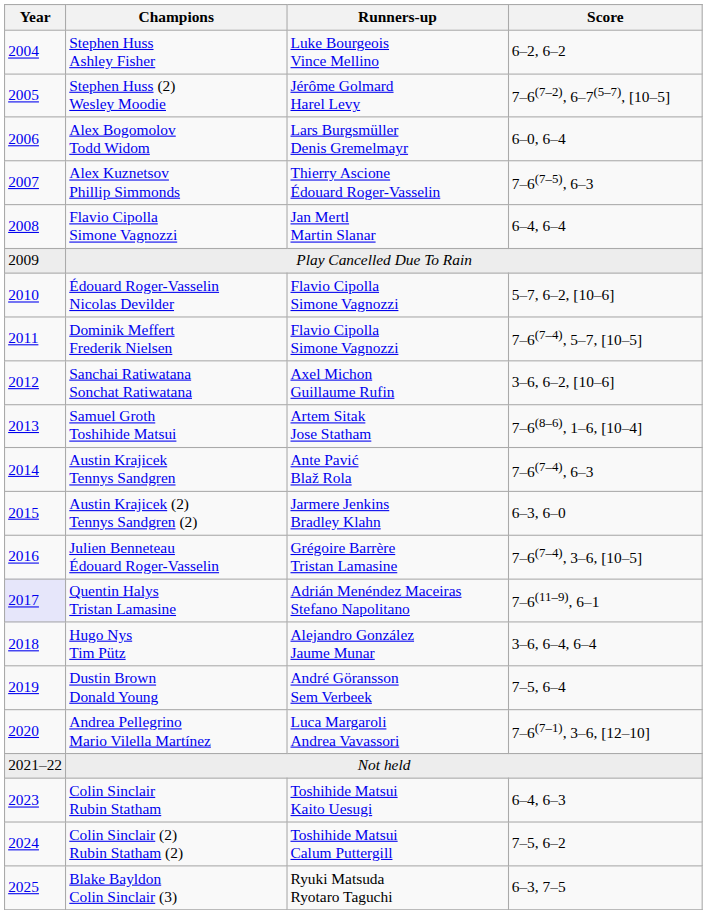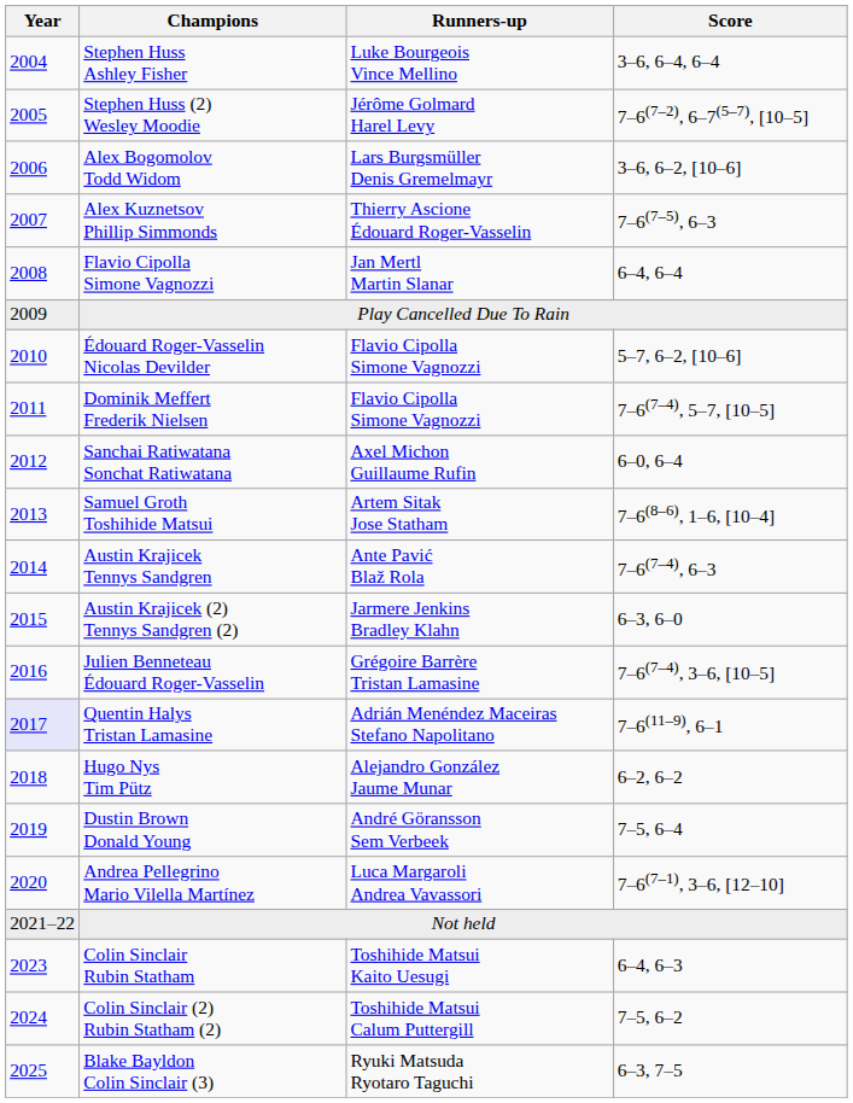Stephen Huss Ashley Fisher | Score: 6–2, 6–2 -> 3–6, 6–4, 6–4
Alex Bogomolov Todd Widom | Score: 6–0, 6–4 -> 3–6, 6–2, [10–6]
Sanchai Ratiwatana Sonchat Ratiwatana | Score: 3–6, 6–2, [10–6] -> 6–0, 6–4
Hugo Nys Tim Pütz | Score: 3–6, 6–4, 6–4 -> 6–2, 6–2
